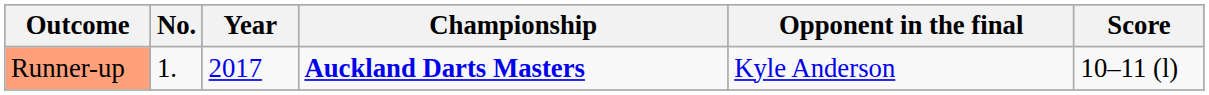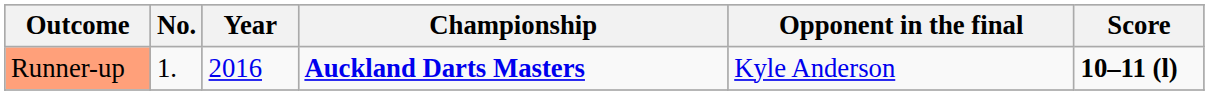Runner-up | Year: 2017 -> 2016
Runner-up | Score: normal -> bold
